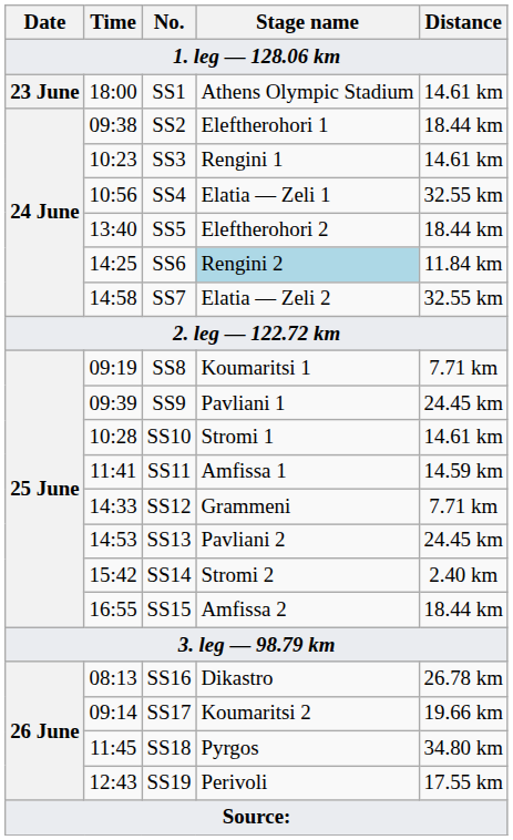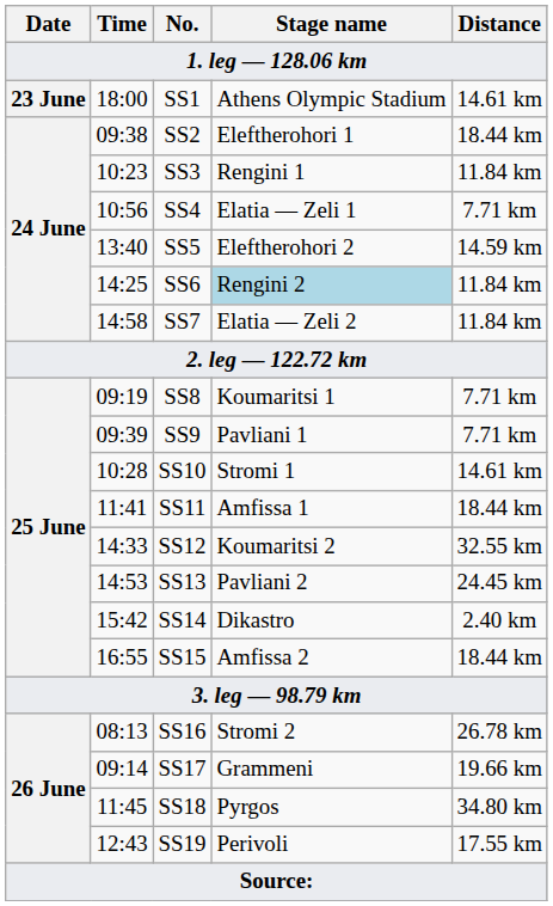SS3 | Distance: 14.61 km -> 11.84 km
SS4 | Distance: 32.55 km -> 7.71 km
SS5 | Distance: 18.44 km -> 14.59 km
SS7 | Distance: 32.55 km -> 11.84 km
SS9 | Distance: 24.45 km -> 7.71 km
SS11 | Distance: 14.59 km -> 18.44 km
SS12 | Stage name: Grammeni -> Koumaritsi 2
SS12 | Distance: 7.71 km -> 32.55 km
SS14 | Stage name: Stromi 2 -> Dikastro
SS16 | Stage name: Dikastro -> Stromi 2
SS17 | Stage name: Koumaritsi 2 -> Grammeni
